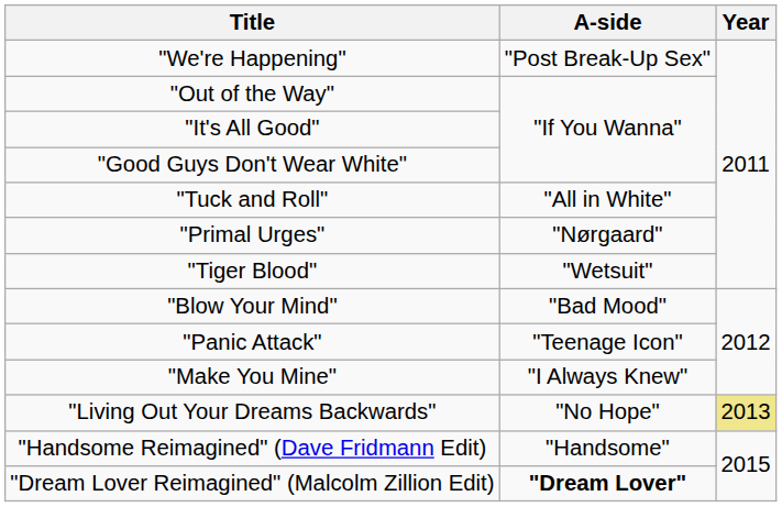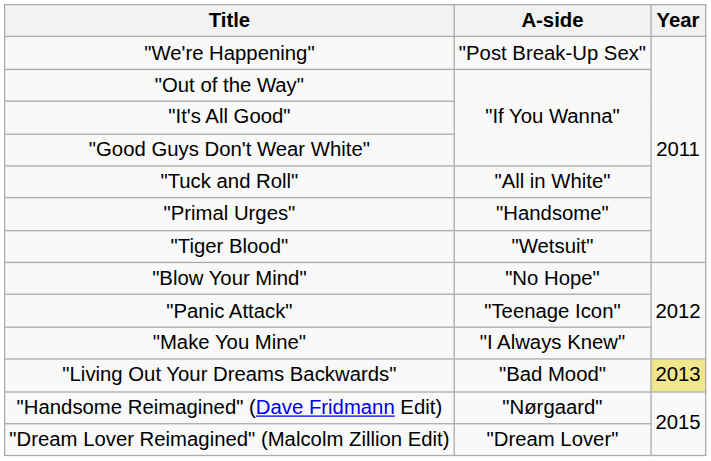"Primal Urges" | A-side: "Nørgaard" -> "Handsome"
"Blow Your Mind" | A-side: "Bad Mood" -> "No Hope"
"Living Out Your Dreams Backwards" | A-side: "No Hope" -> "Bad Mood"
"Handsome Reimagined" (Dave Fridmann Edit) | A-side: "Handsome" -> "Nørgaard"
"Dream Lover Reimagined" (Malcolm Zillion Edit) | A-side: bold -> normal
